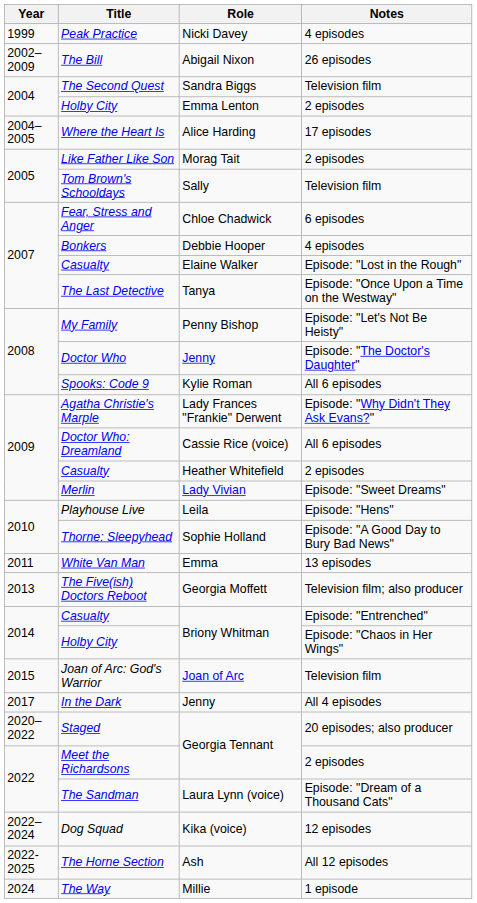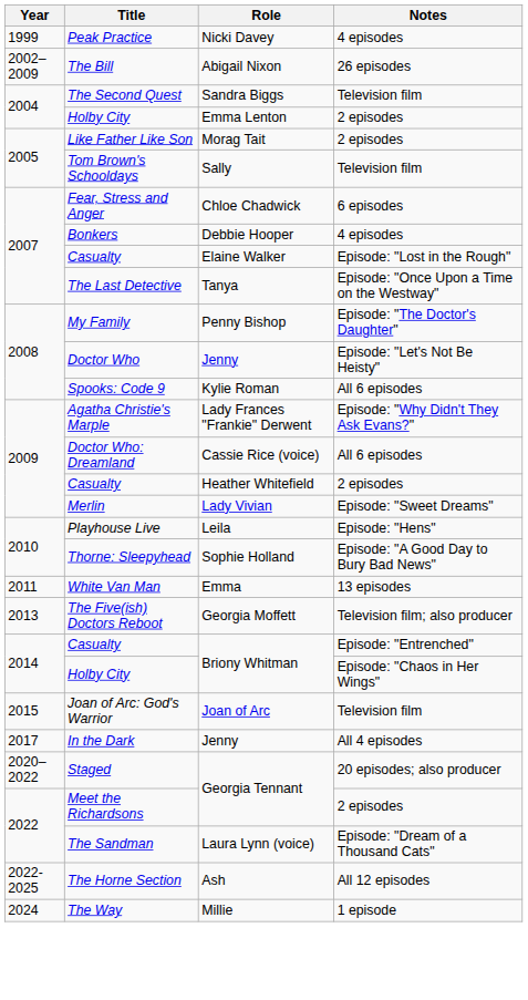- row: 2004–2005 | Where the Heart Is | Alice Harding | 17 episodes
My Family | Notes: Episode: "Let's Not Be Heisty" -> Episode: "The Doctor's Daughter"
Doctor Who | Notes: Episode: "The Doctor's Daughter" -> Episode: "Let's Not Be Heisty"
- row: 2022–2024 | Dog Squad | Kika (voice) | 12 episodes
